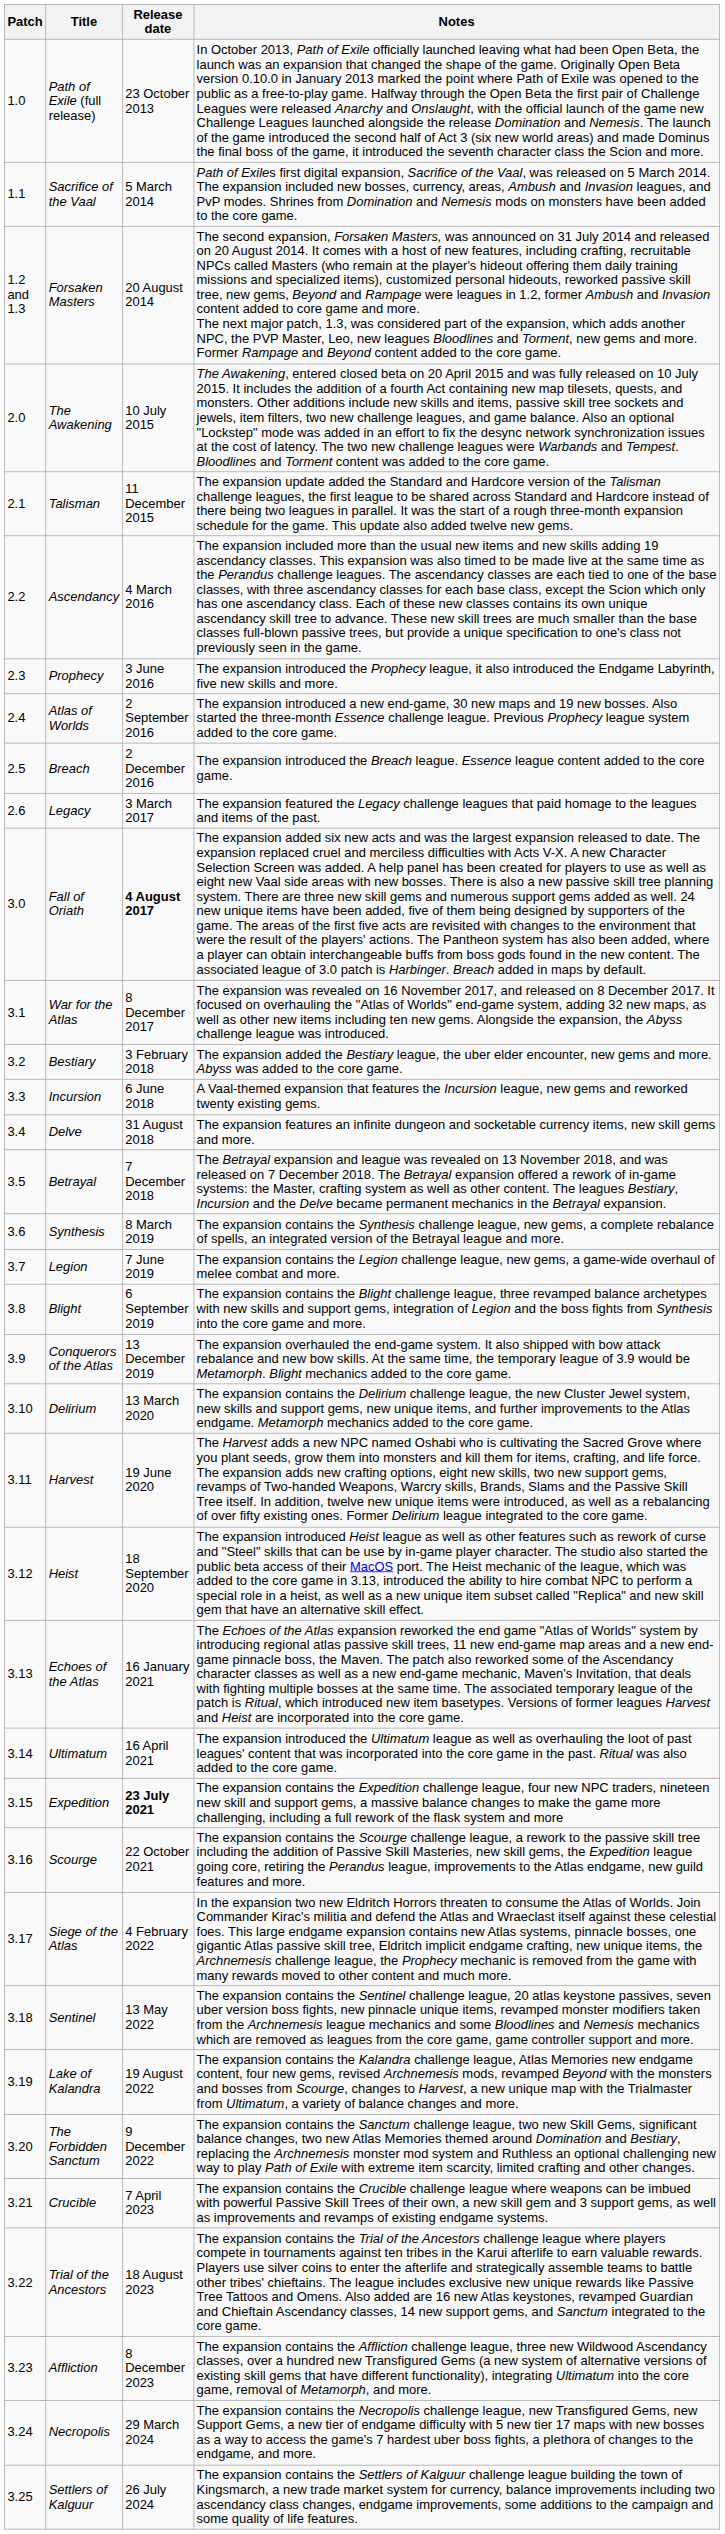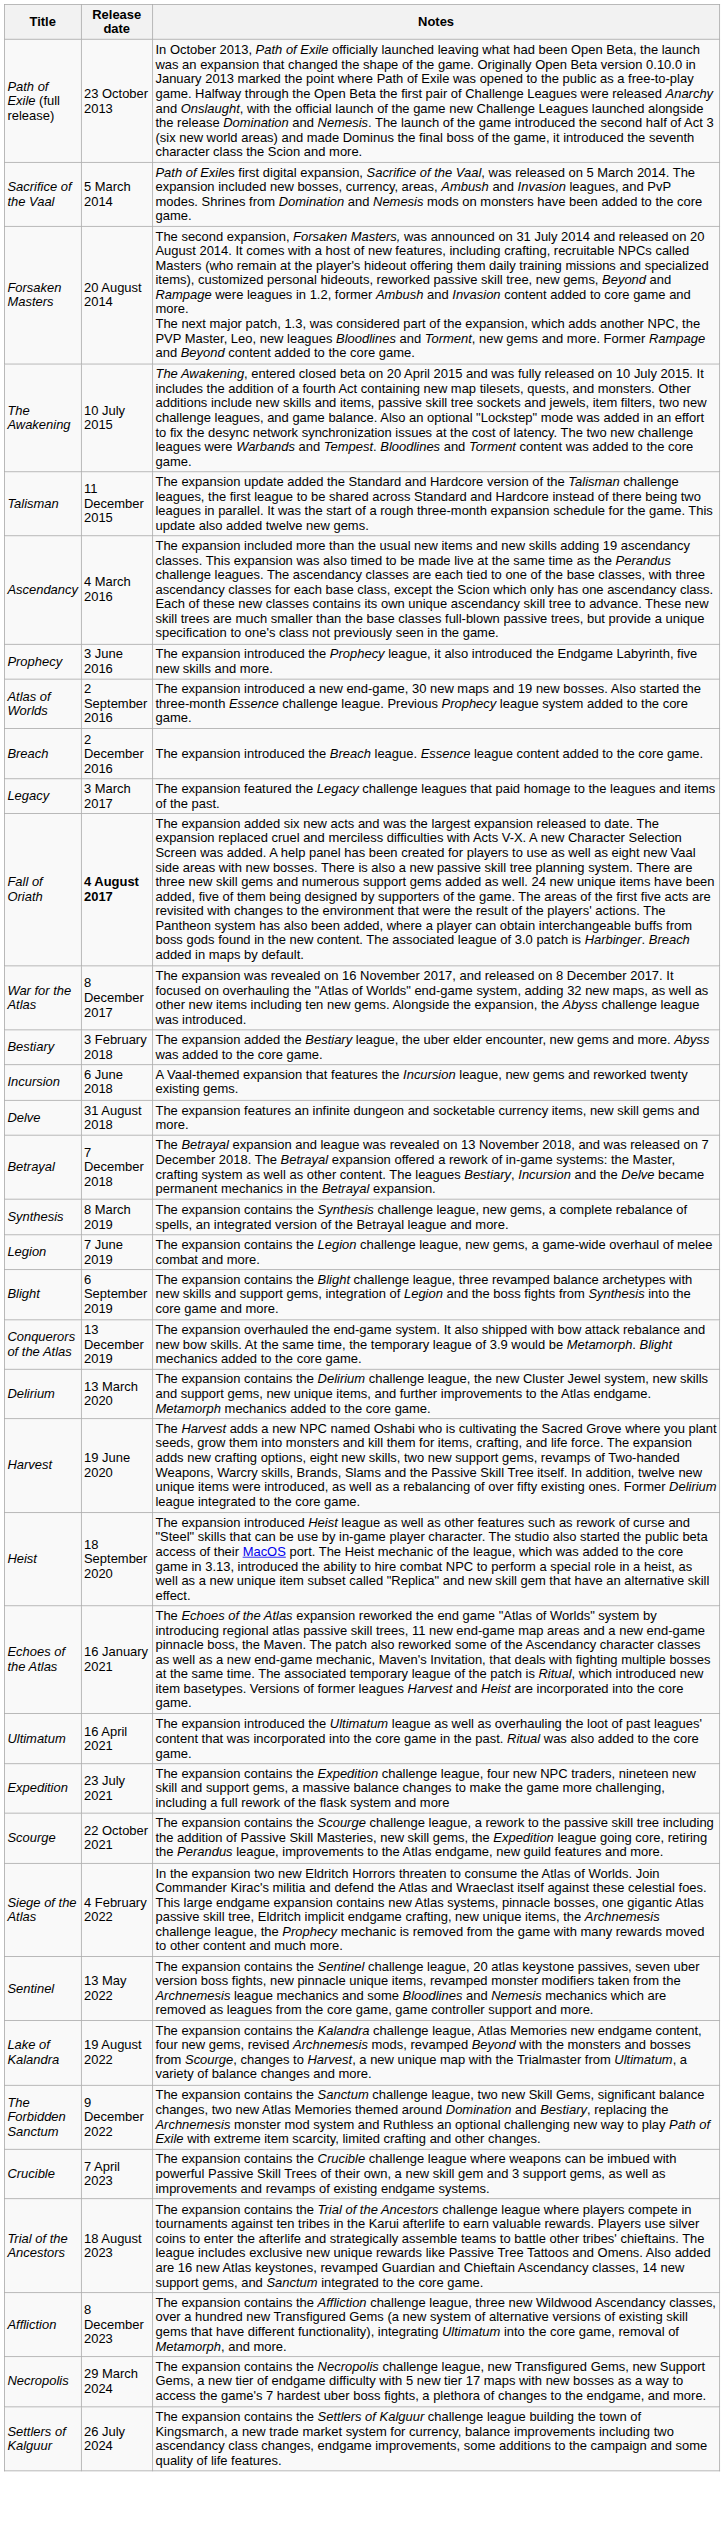- column: Patch | 1.0 | 1.1 | 1.2 and 1.3 | 2.0 | 2.1 | 2.2 | 2.3 | 2.4 | 2.5 | 2.6 | 3.0 | 3.1 | 3.2 | 3.3 | 3.4 | 3.5 | 3.6 | 3.7 | 3.8 | 3.9 | 3.10 | 3.11 | 3.12 | 3.13 | 3.14 | 3.15 | 3.16 | 3.17 | 3.18 | 3.19 | 3.20 | 3.21 | 3.22 | 3.23 | 3.24 | 3.25
Expedition | Release date: bold -> normal
